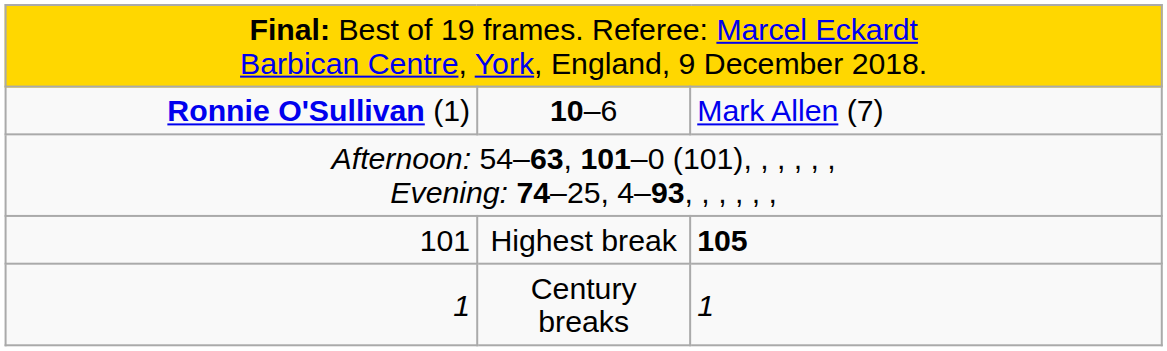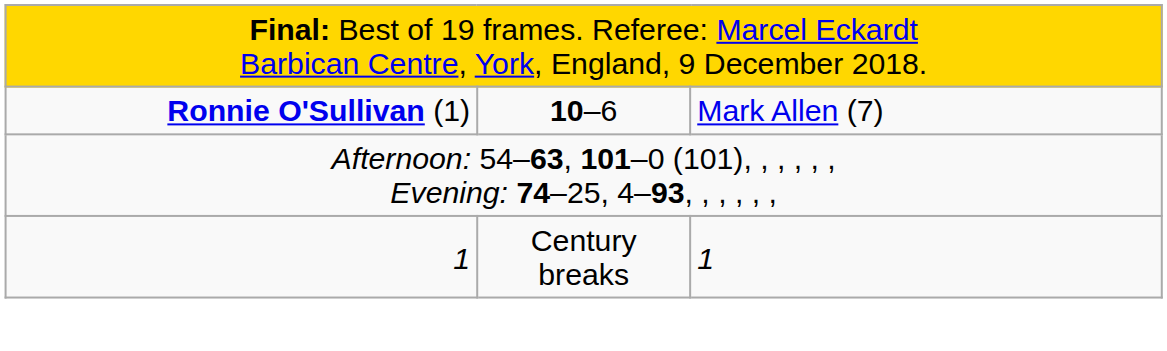- row: 101 | Highest break | 105
